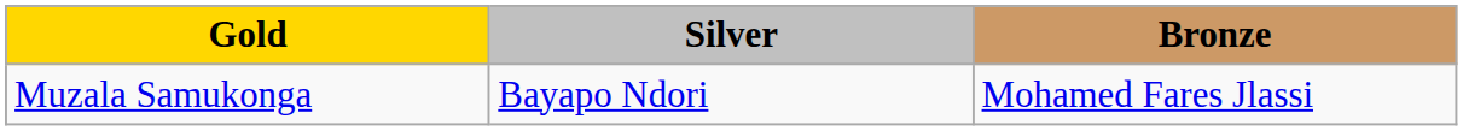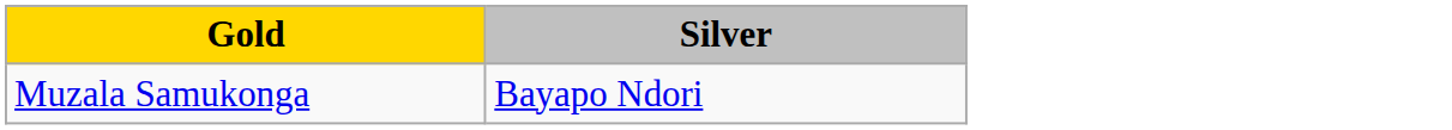- column: Bronze | Mohamed Fares Jlassi
